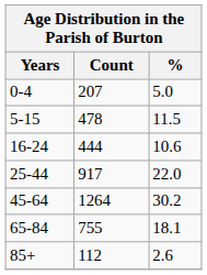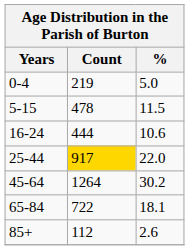0-4 | Count: 207 -> 219
25-44 | Count: no background -> gold background
65-84 | Count: 755 -> 722
